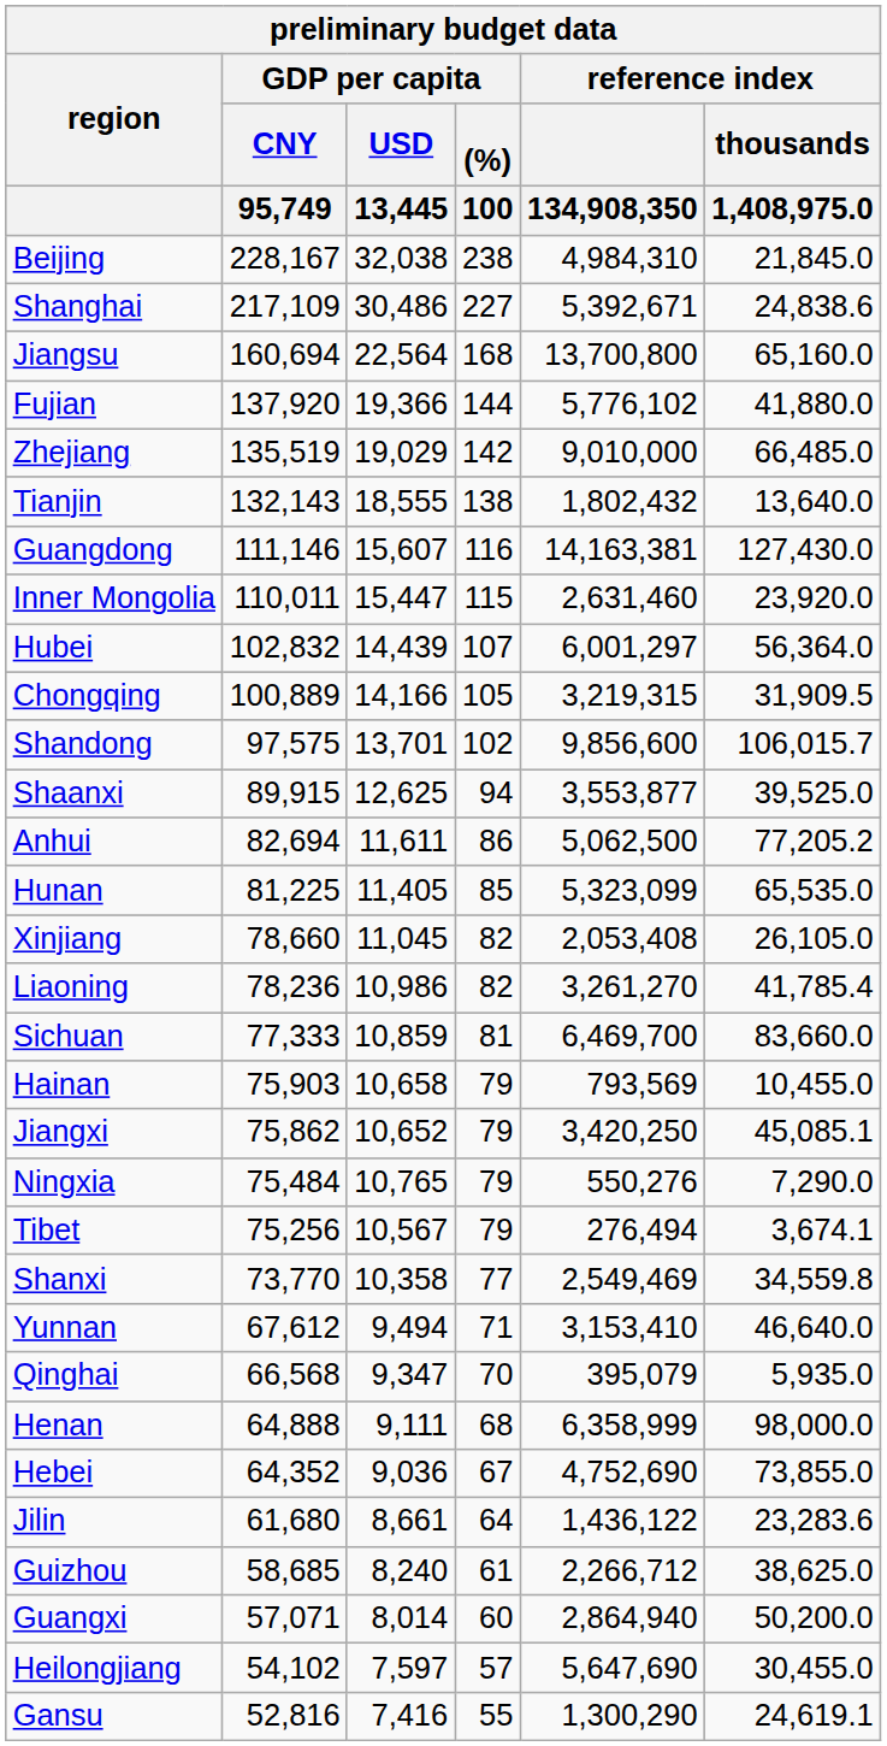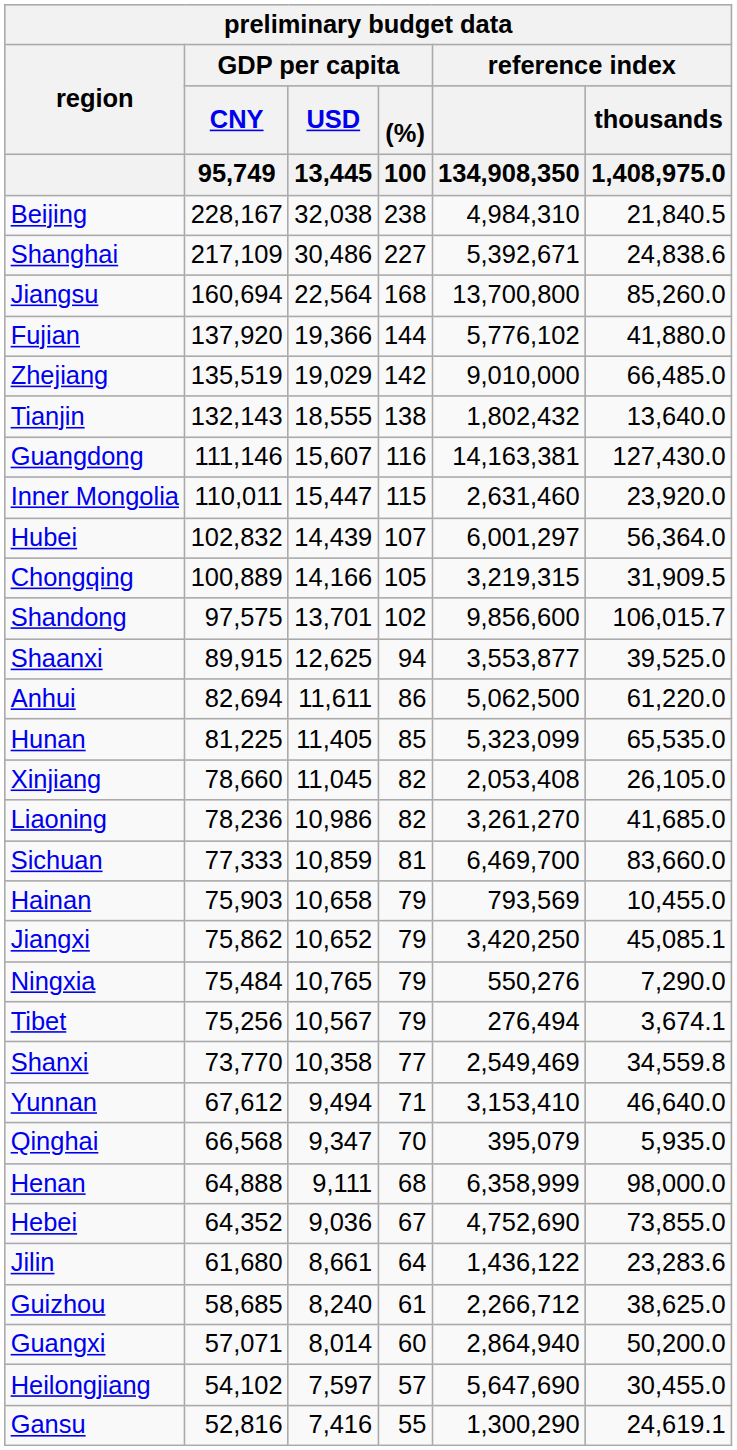Beijing | reference index / thousands / 1,408,975.0: 21,845.0 -> 21,840.5
Jiangsu | reference index / thousands / 1,408,975.0: 65,160.0 -> 85,260.0
Anhui | reference index / thousands / 1,408,975.0: 77,205.2 -> 61,220.0
Liaoning | reference index / thousands / 1,408,975.0: 41,785.4 -> 41,685.0
